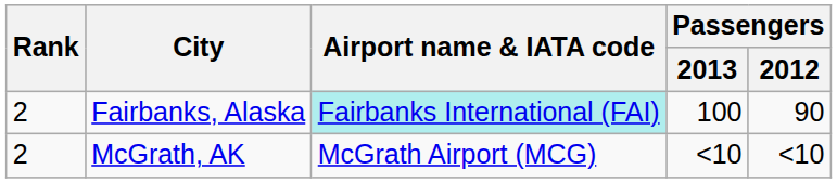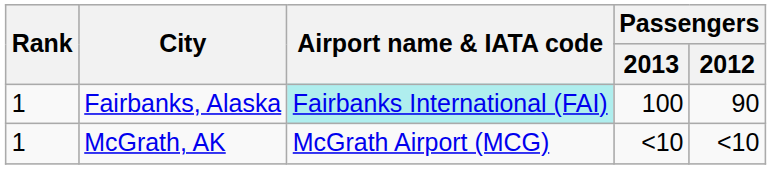Fairbanks, Alaska | Rank: 2 -> 1
McGrath, AK | Rank: 2 -> 1
